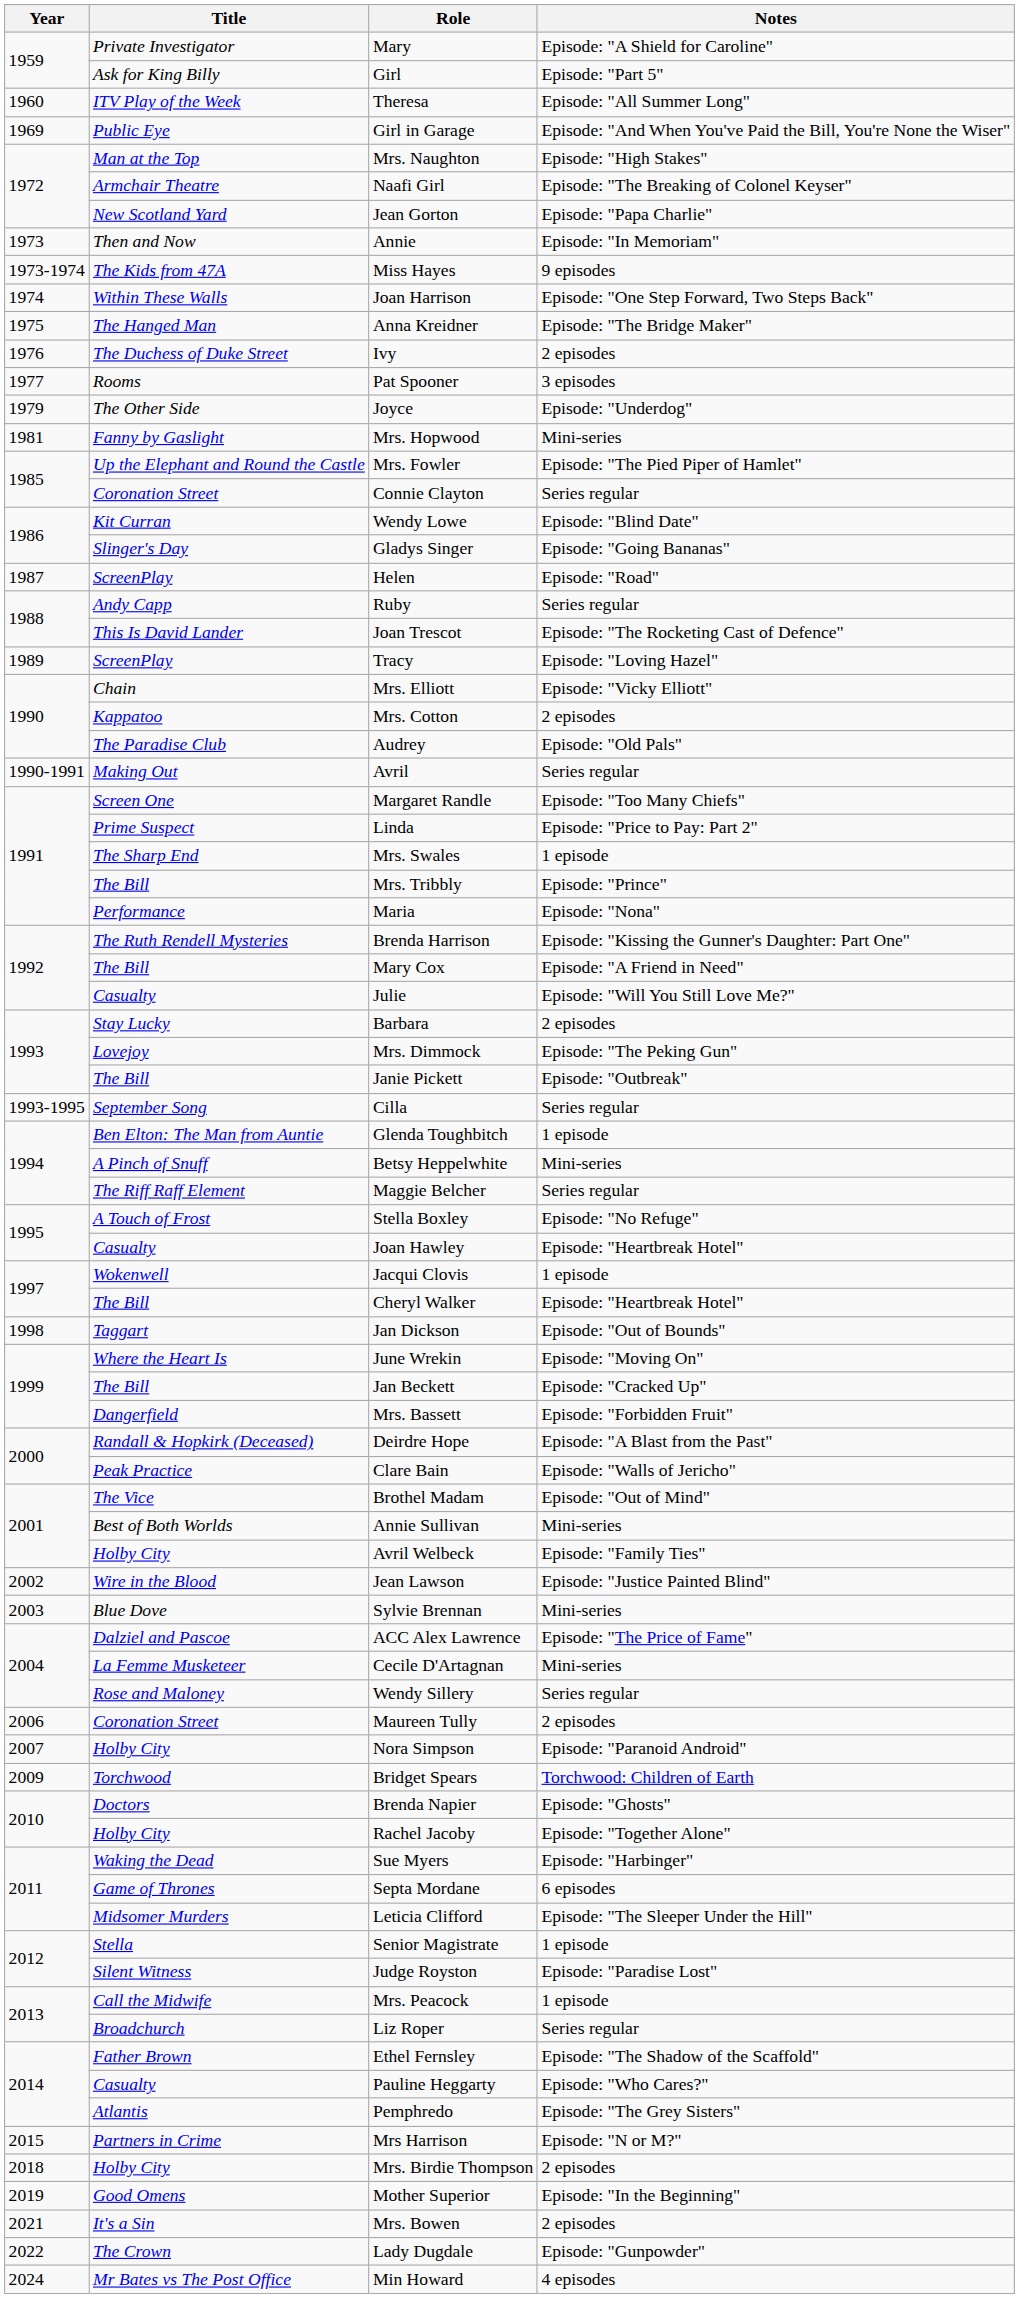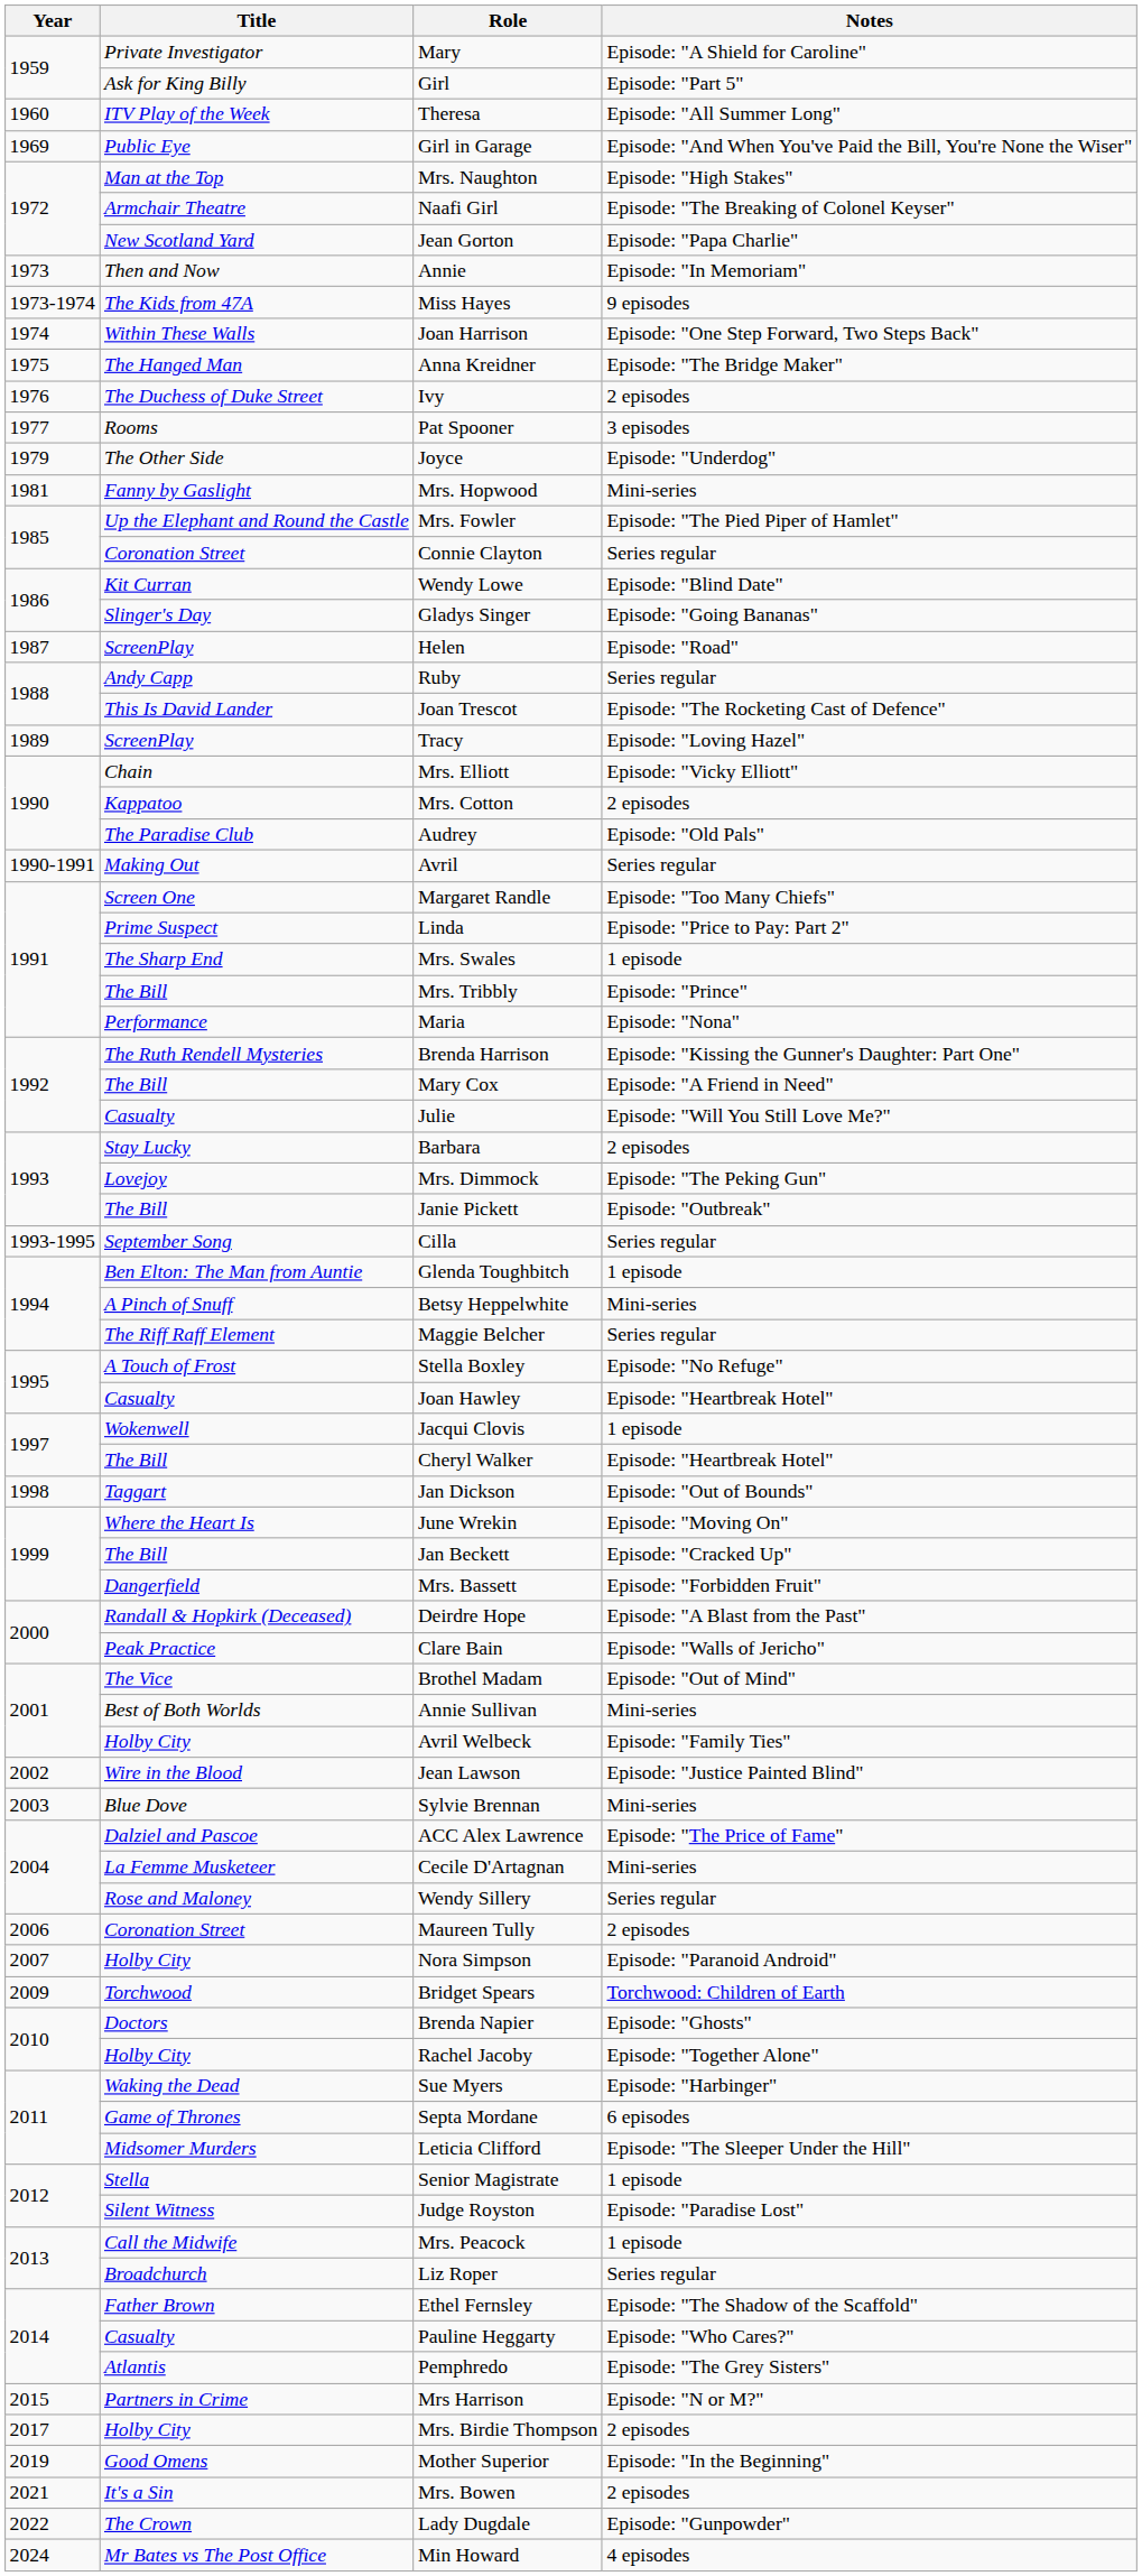Mrs. Birdie Thompson | Year: 2018 -> 2017
